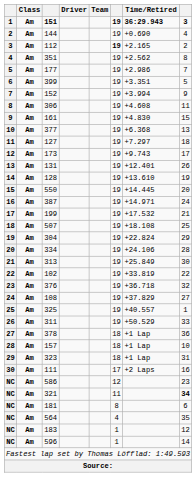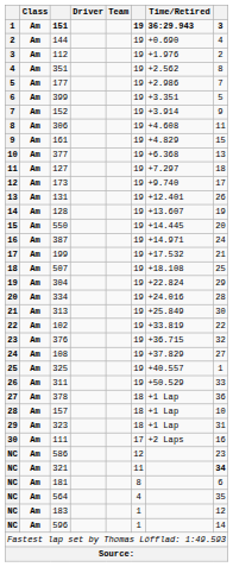112 | column 6: bold -> normal
112 | Time/Retired: +2.165 -> +1.976
152 | Time/Retired: +3.994 -> +3.914
161 | Time/Retired: +4.830 -> +4.829
173 | Time/Retired: +9.743 -> +9.740
128 | Time/Retired: +13.610 -> +13.607
334 | Time/Retired: +24.106 -> +24.016
376 | Time/Retired: +36.718 -> +36.715
